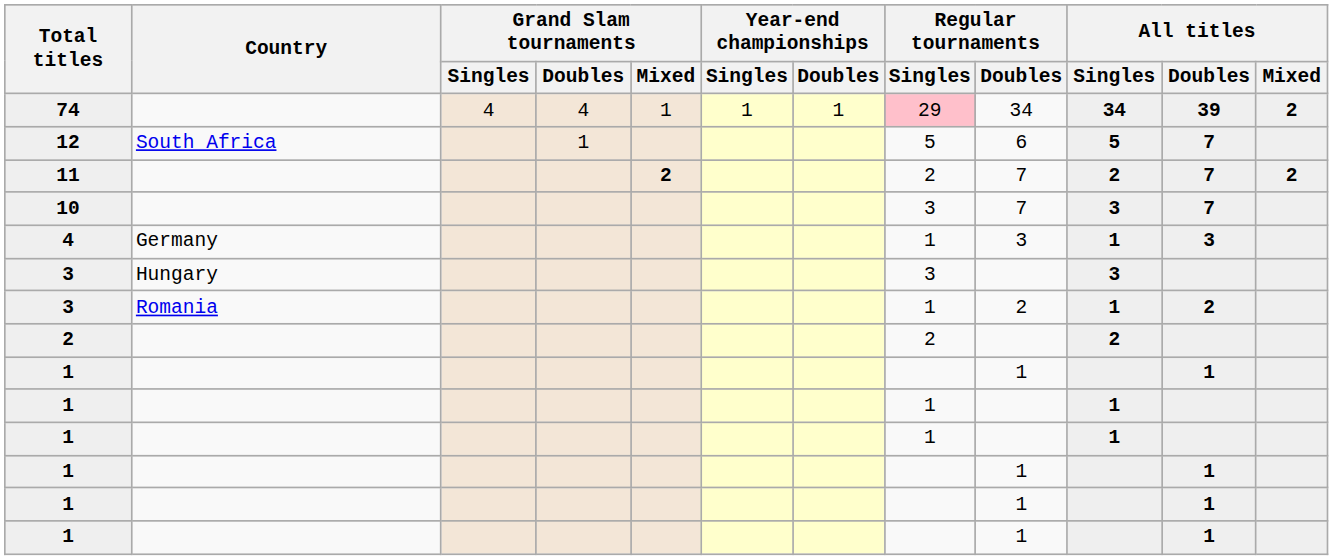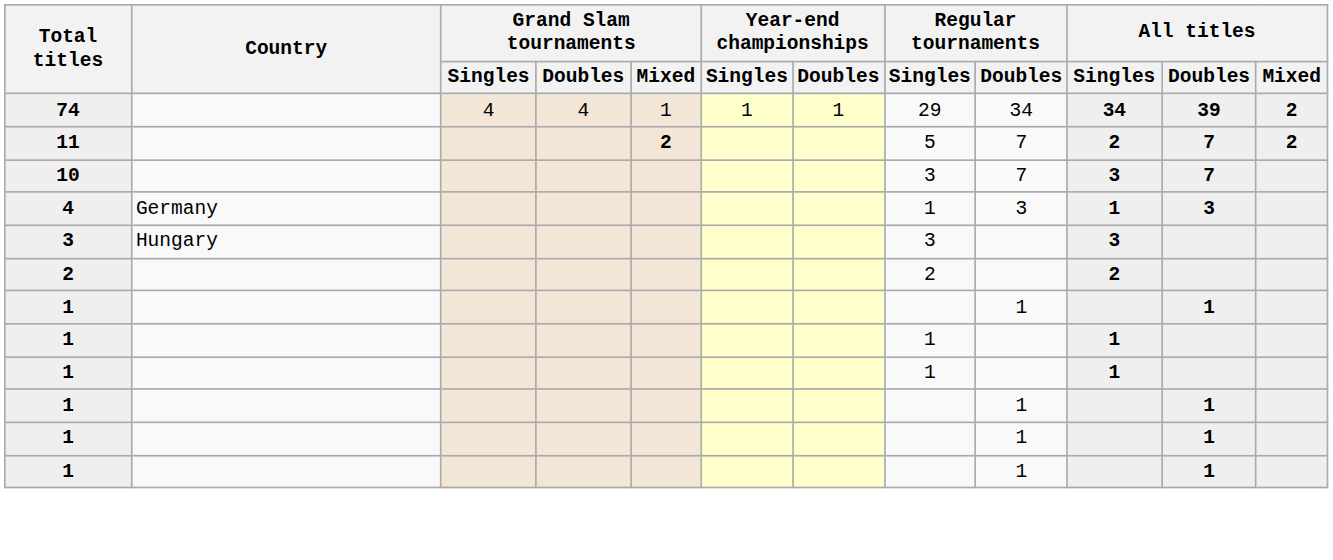74 | Regular tournaments / Singles: pink background -> no background
- row: 12 | South Africa | 1 | 5 | 6 | 5 | 7
11 | Regular tournaments / Singles: 2 -> 5
- row: 3 | Romania | 1 | 2 | 1 | 2
